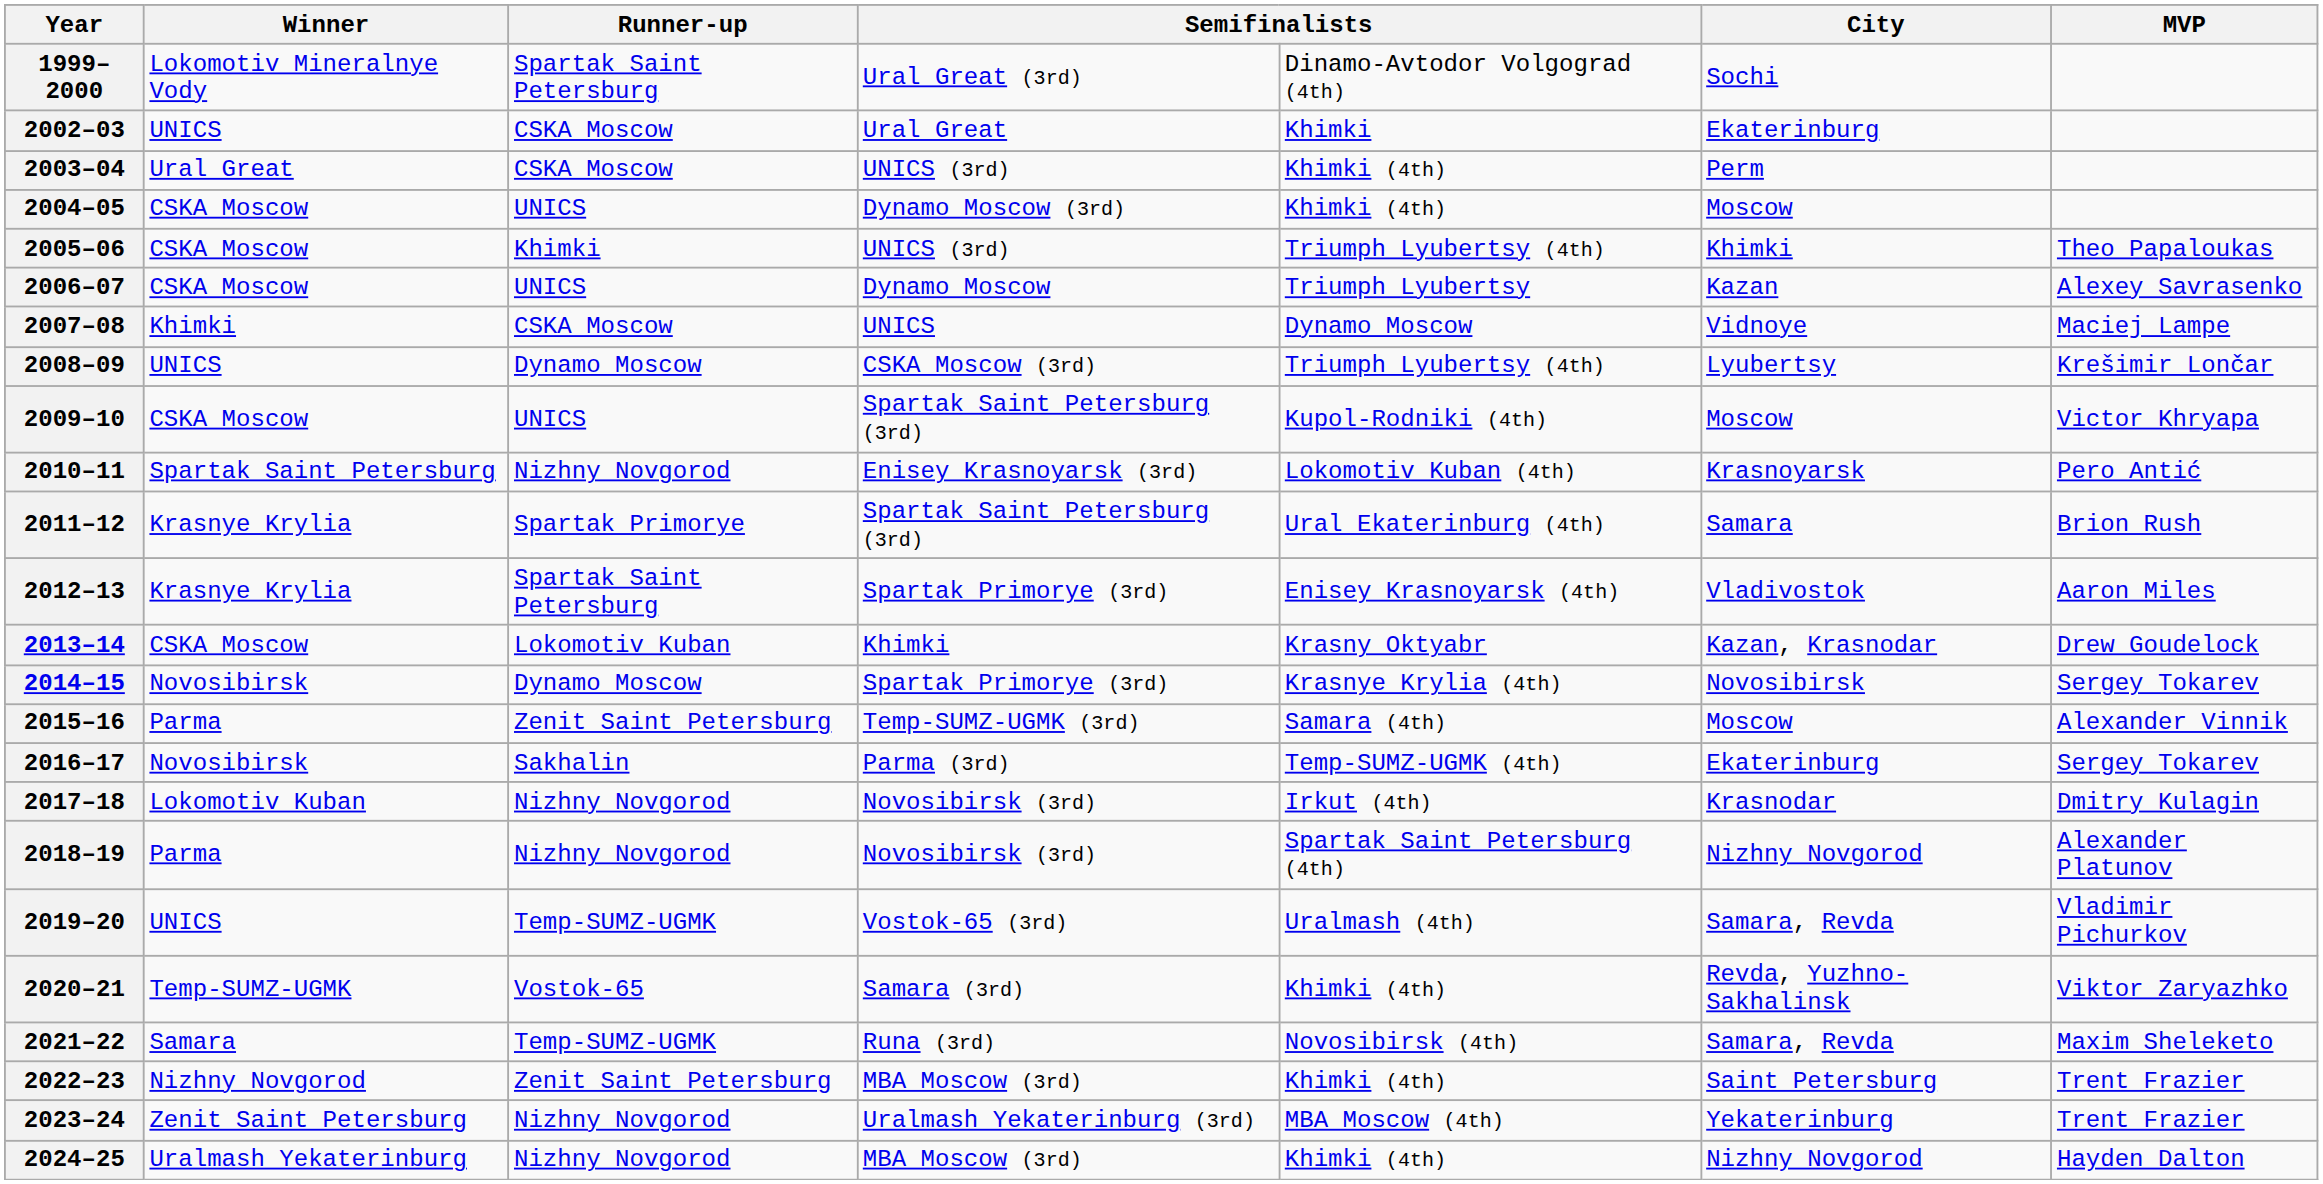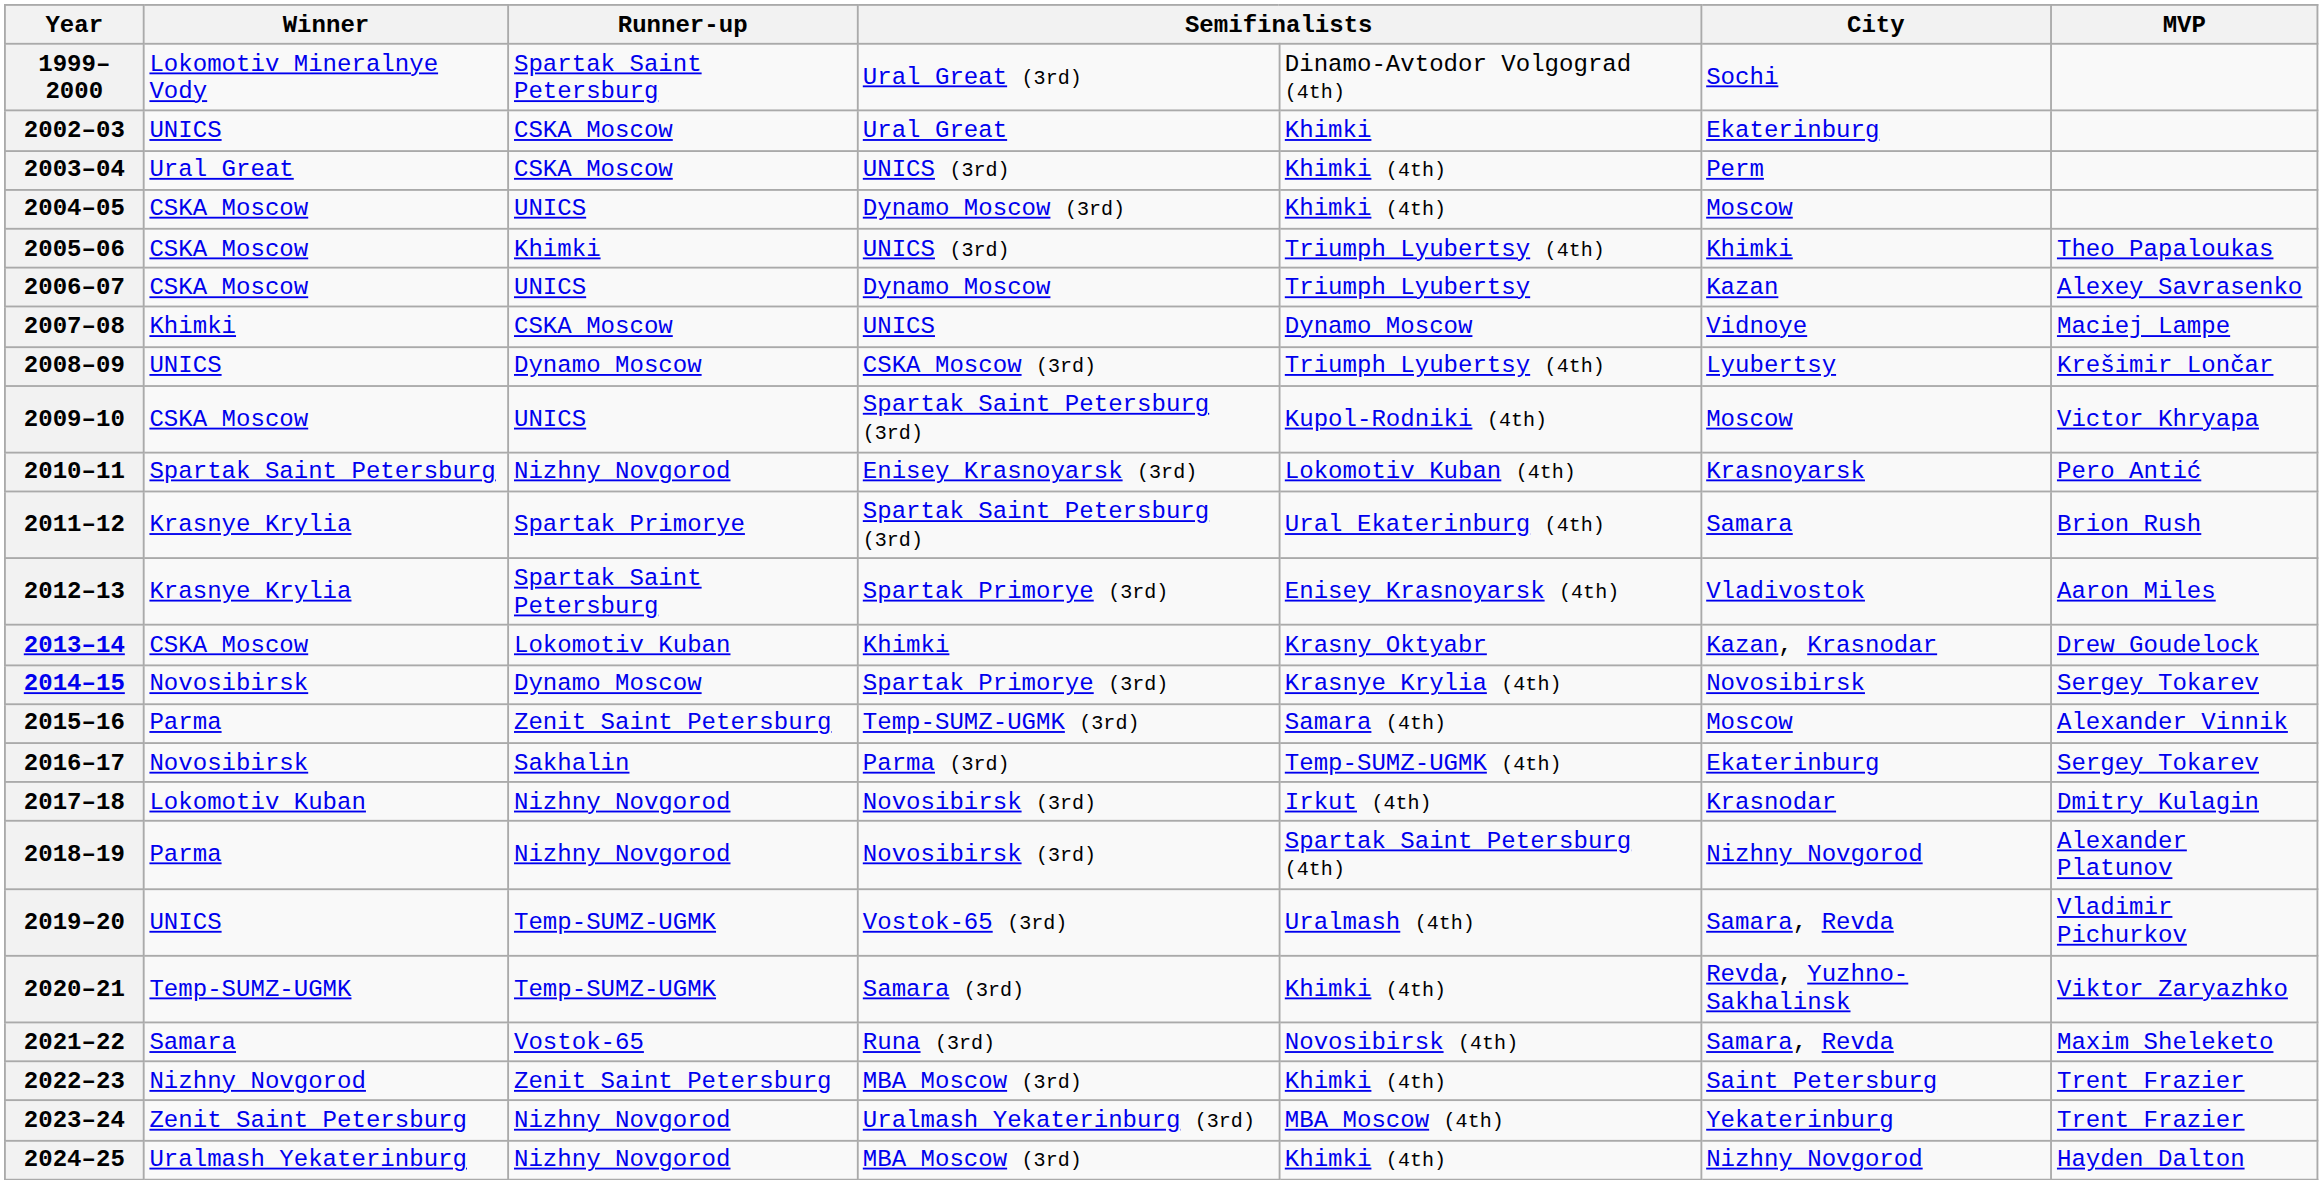2020–21 | Runner-up: Vostok-65 -> Temp-SUMZ-UGMK
2021–22 | Runner-up: Temp-SUMZ-UGMK -> Vostok-65
